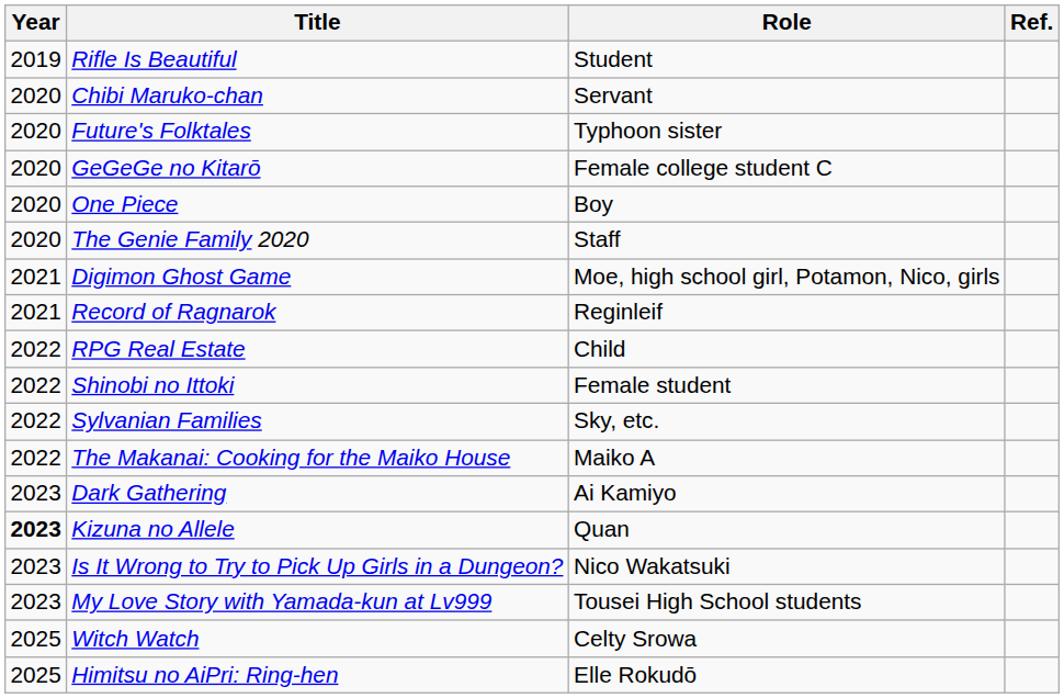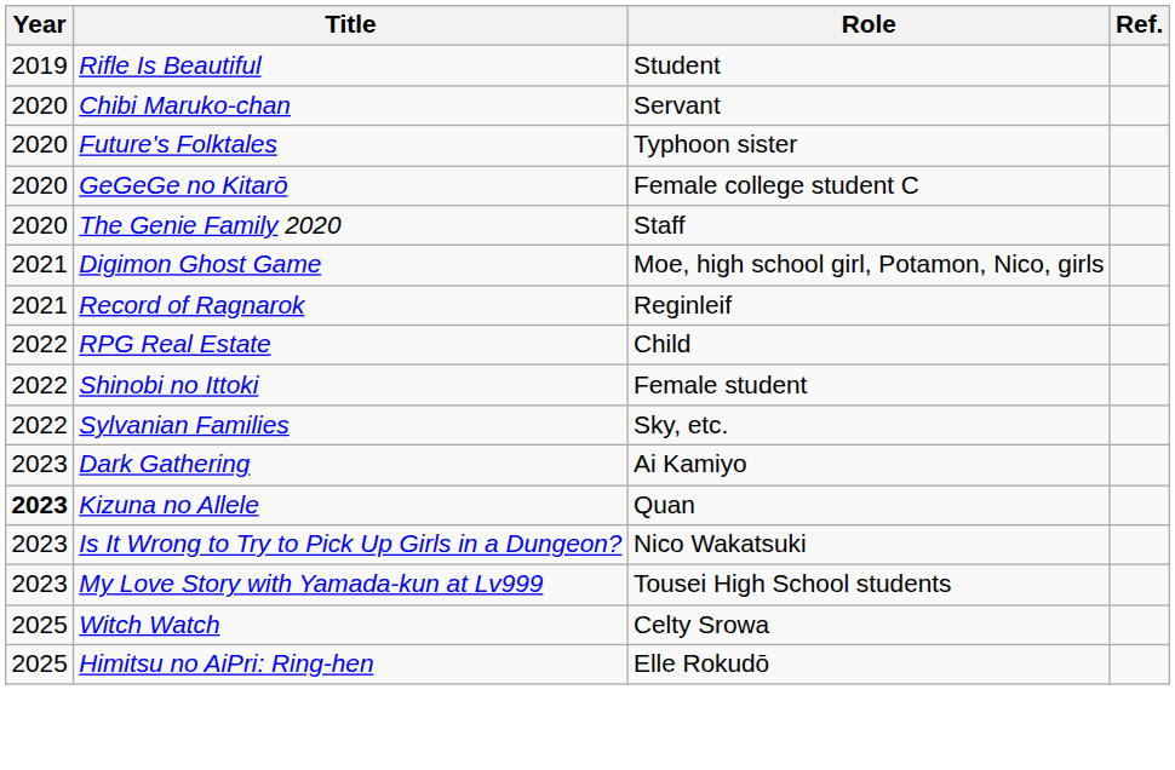- row: 2020 | One Piece | Boy
- row: 2022 | The Makanai: Cooking for the Maiko House | Maiko A
